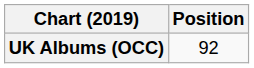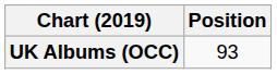UK Albums (OCC) | Position: 92 -> 93
